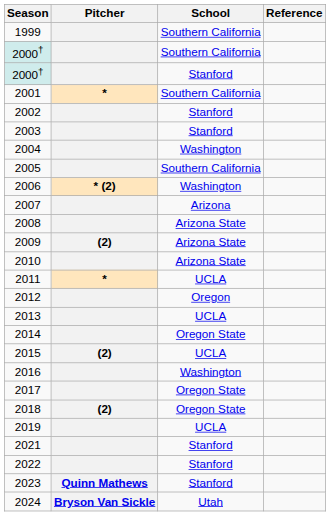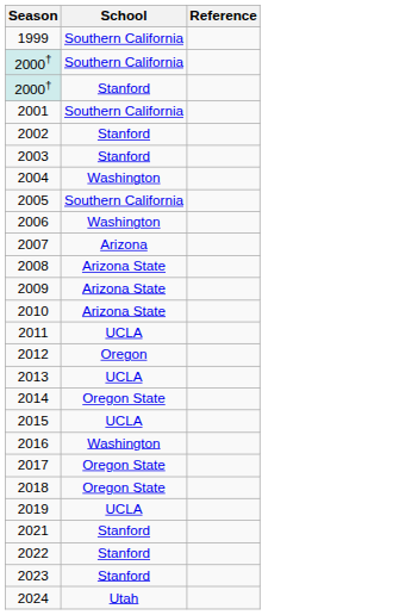- column: Pitcher | * | * (2) | (2) | * | (2) | (2) | Quinn Mathews | Bryson Van Sickle
